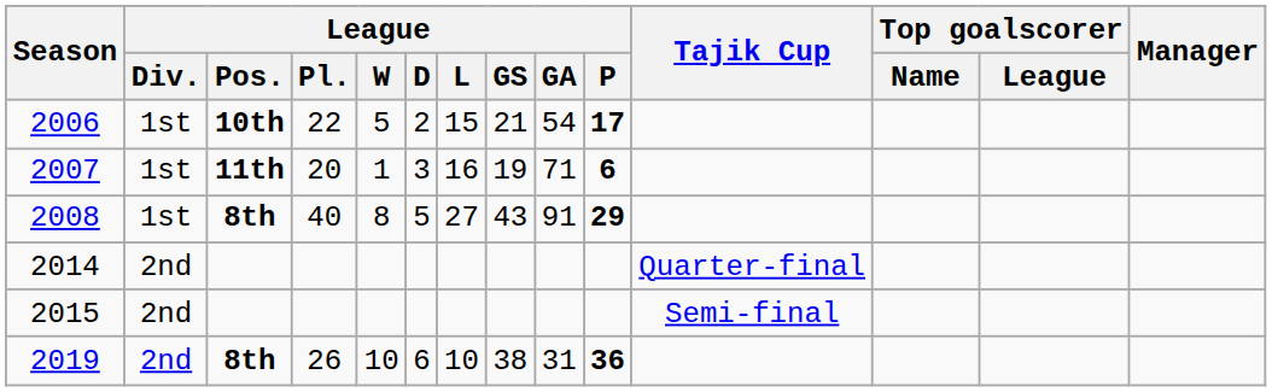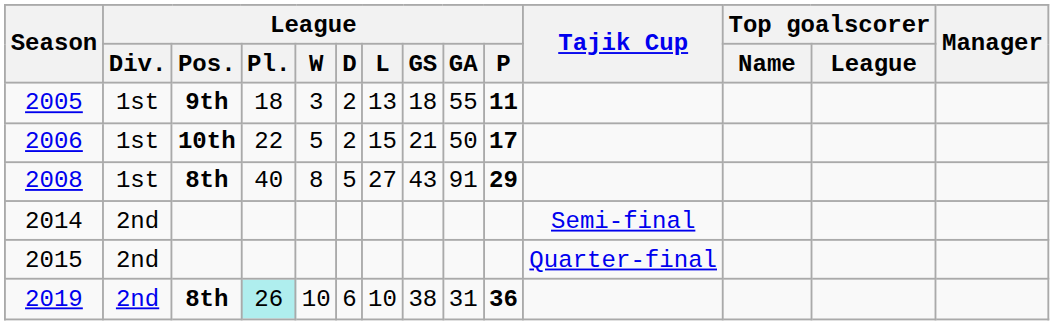+ row: 2005 | 1st | 9th | 18 | 3 | 2 | 13 | 18 | 55 | 11
2006 | League / GA: 54 -> 50
- row: 2007 | 1st | 11th | 20 | 1 | 3 | 16 | 19 | 71 | 6
2014 | Tajik Cup: Quarter-final -> Semi-final
2015 | Tajik Cup: Semi-final -> Quarter-final
2019 | League / Pl.: no background -> paleturquoise background
